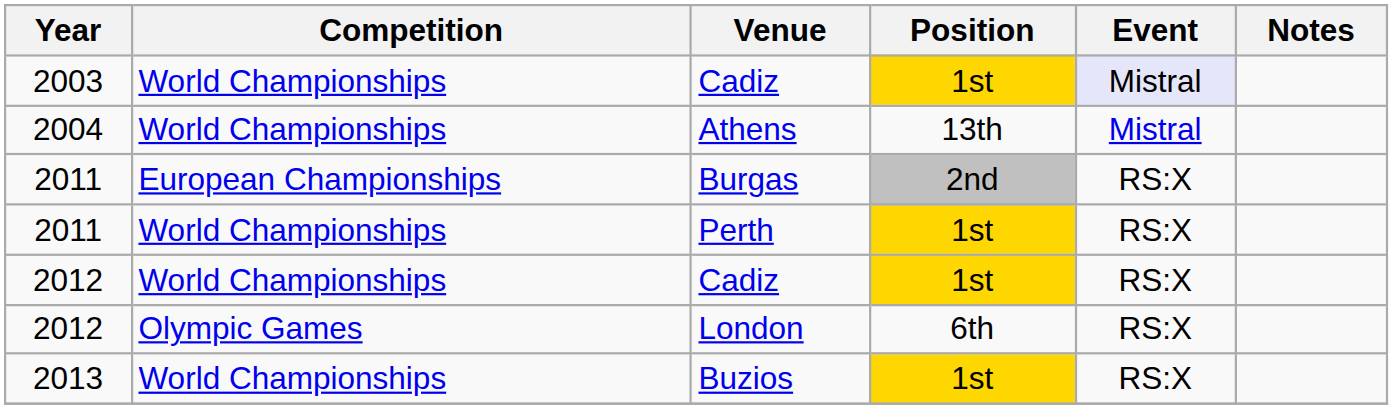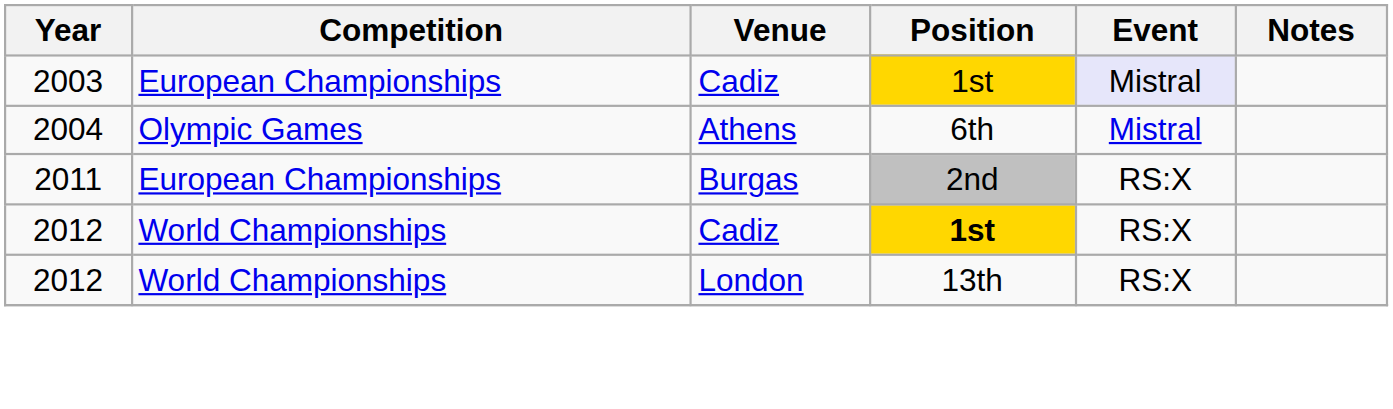2003 / Cadiz | Competition: World Championships -> European Championships
Athens | Competition: World Championships -> Olympic Games
Athens | Position: 13th -> 6th
- row: 2011 | World Championships | Perth | 1st | RS:X
2012 / Cadiz | Position: normal -> bold
London | Competition: Olympic Games -> World Championships
London | Position: 6th -> 13th
- row: 2013 | World Championships | Buzios | 1st | RS:X
